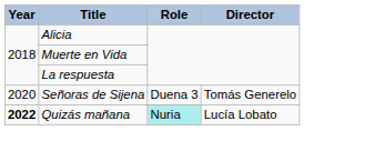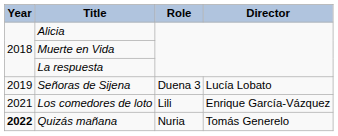Señoras de Sijena | Year: 2020 -> 2019
Señoras de Sijena | Director: Tomás Generelo -> Lucía Lobato
+ row: 2021 | Los comedores de loto | Lili | Enrique García-Vázquez
Quizás mañana | Role: paleturquoise background -> no background
Quizás mañana | Director: Lucía Lobato -> Tomás Generelo
